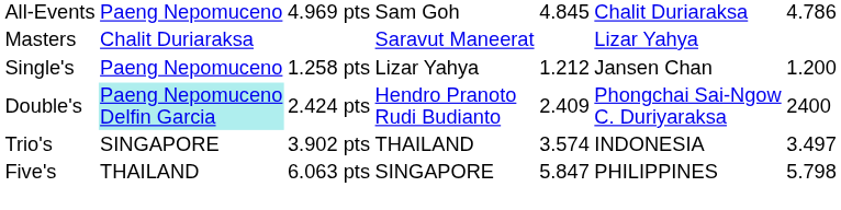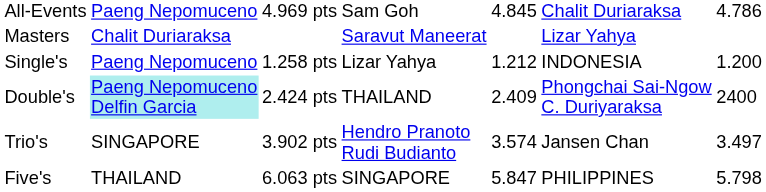Single's | column 6: Jansen Chan -> INDONESIA
Double's | column 4: Hendro Pranoto Rudi Budianto -> THAILAND
Trio's | column 4: THAILAND -> Hendro Pranoto Rudi Budianto
Trio's | column 6: INDONESIA -> Jansen Chan
